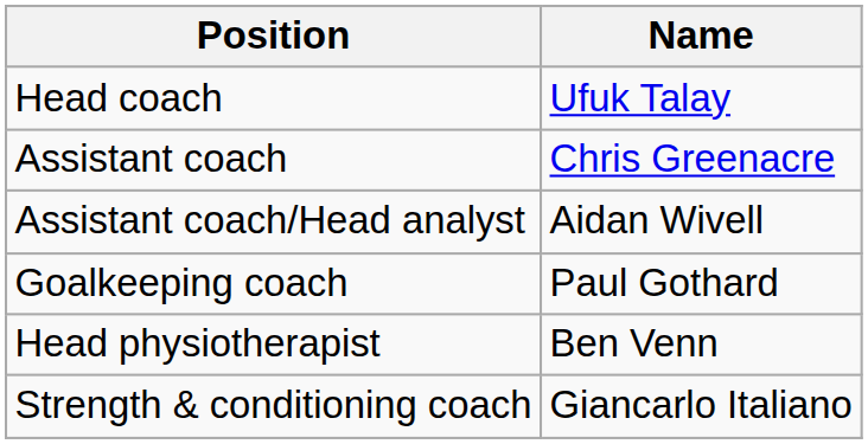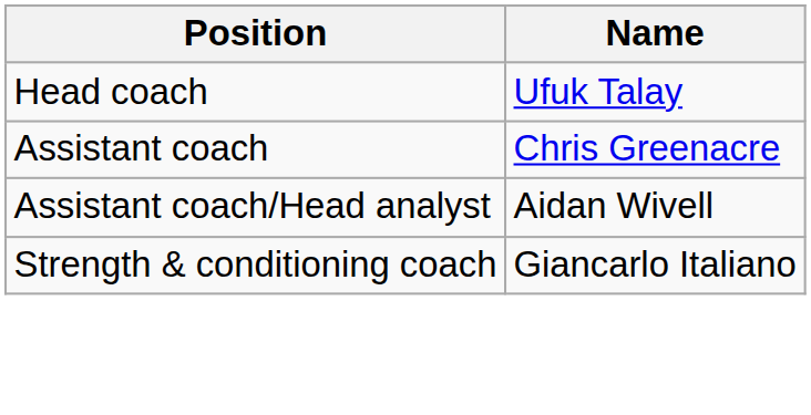- row: Goalkeeping coach | Paul Gothard
- row: Head physiotherapist | Ben Venn
